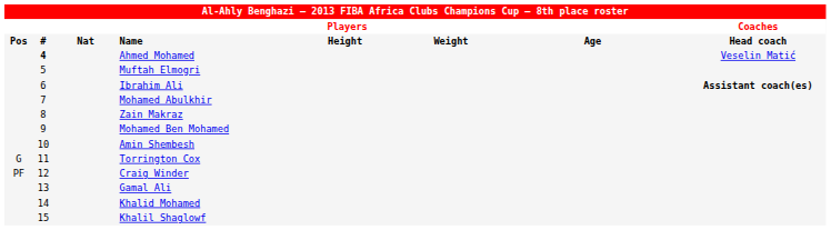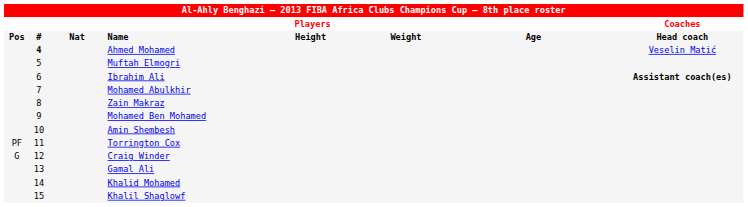Torrington Cox | column 1: G -> PF
Craig Winder | column 1: PF -> G
